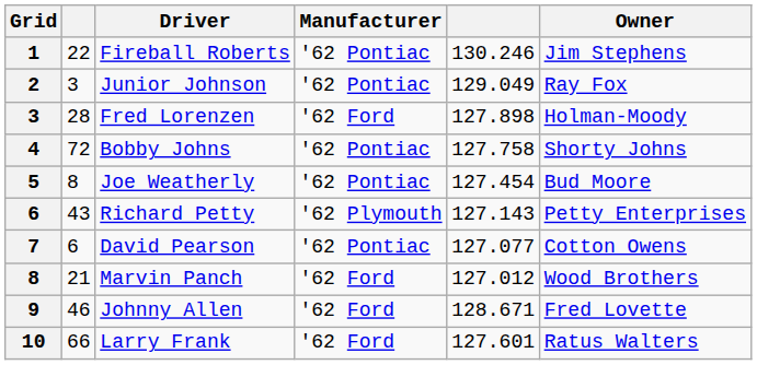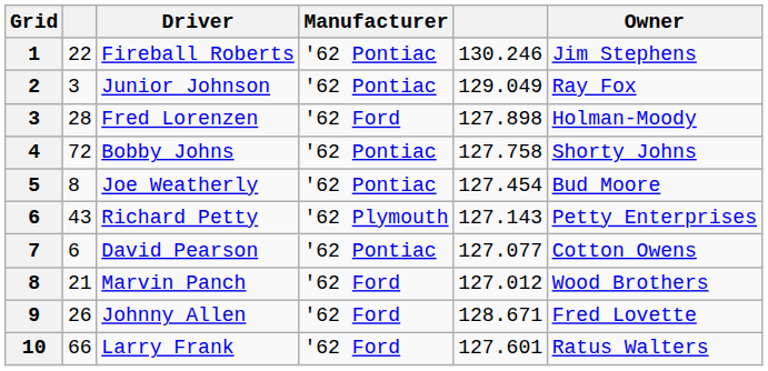Johnny Allen | column 2: 46 -> 26
